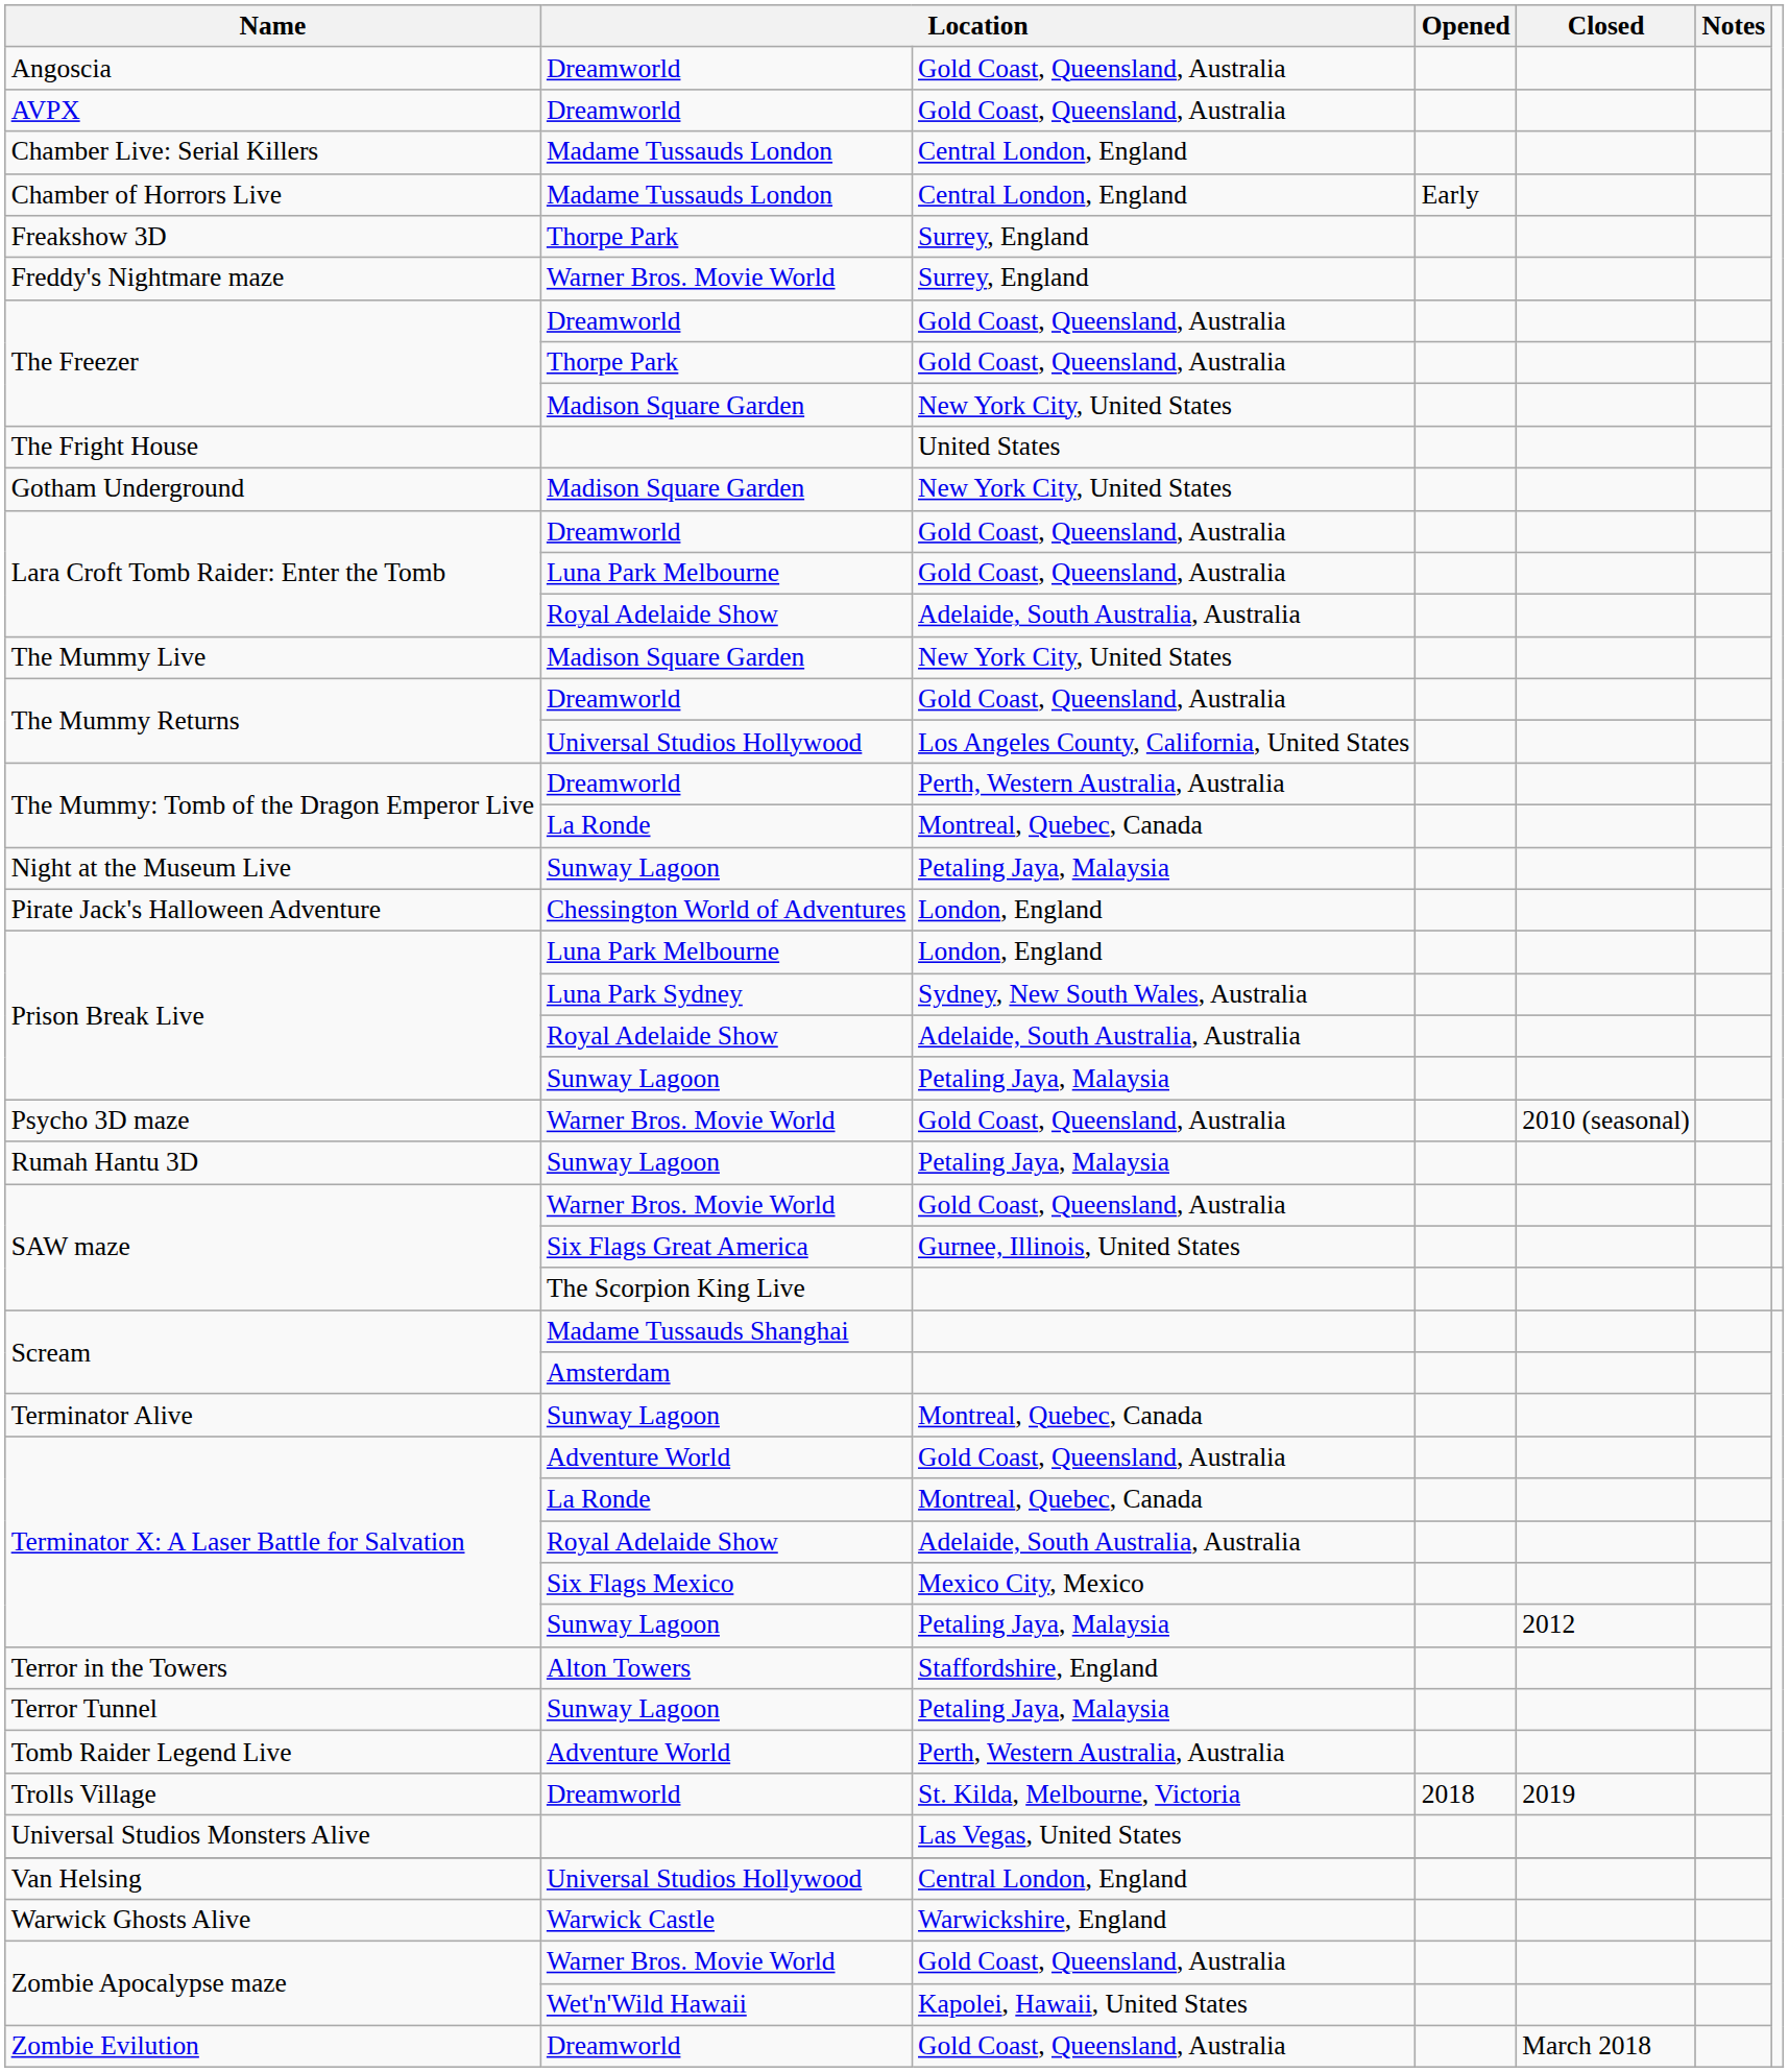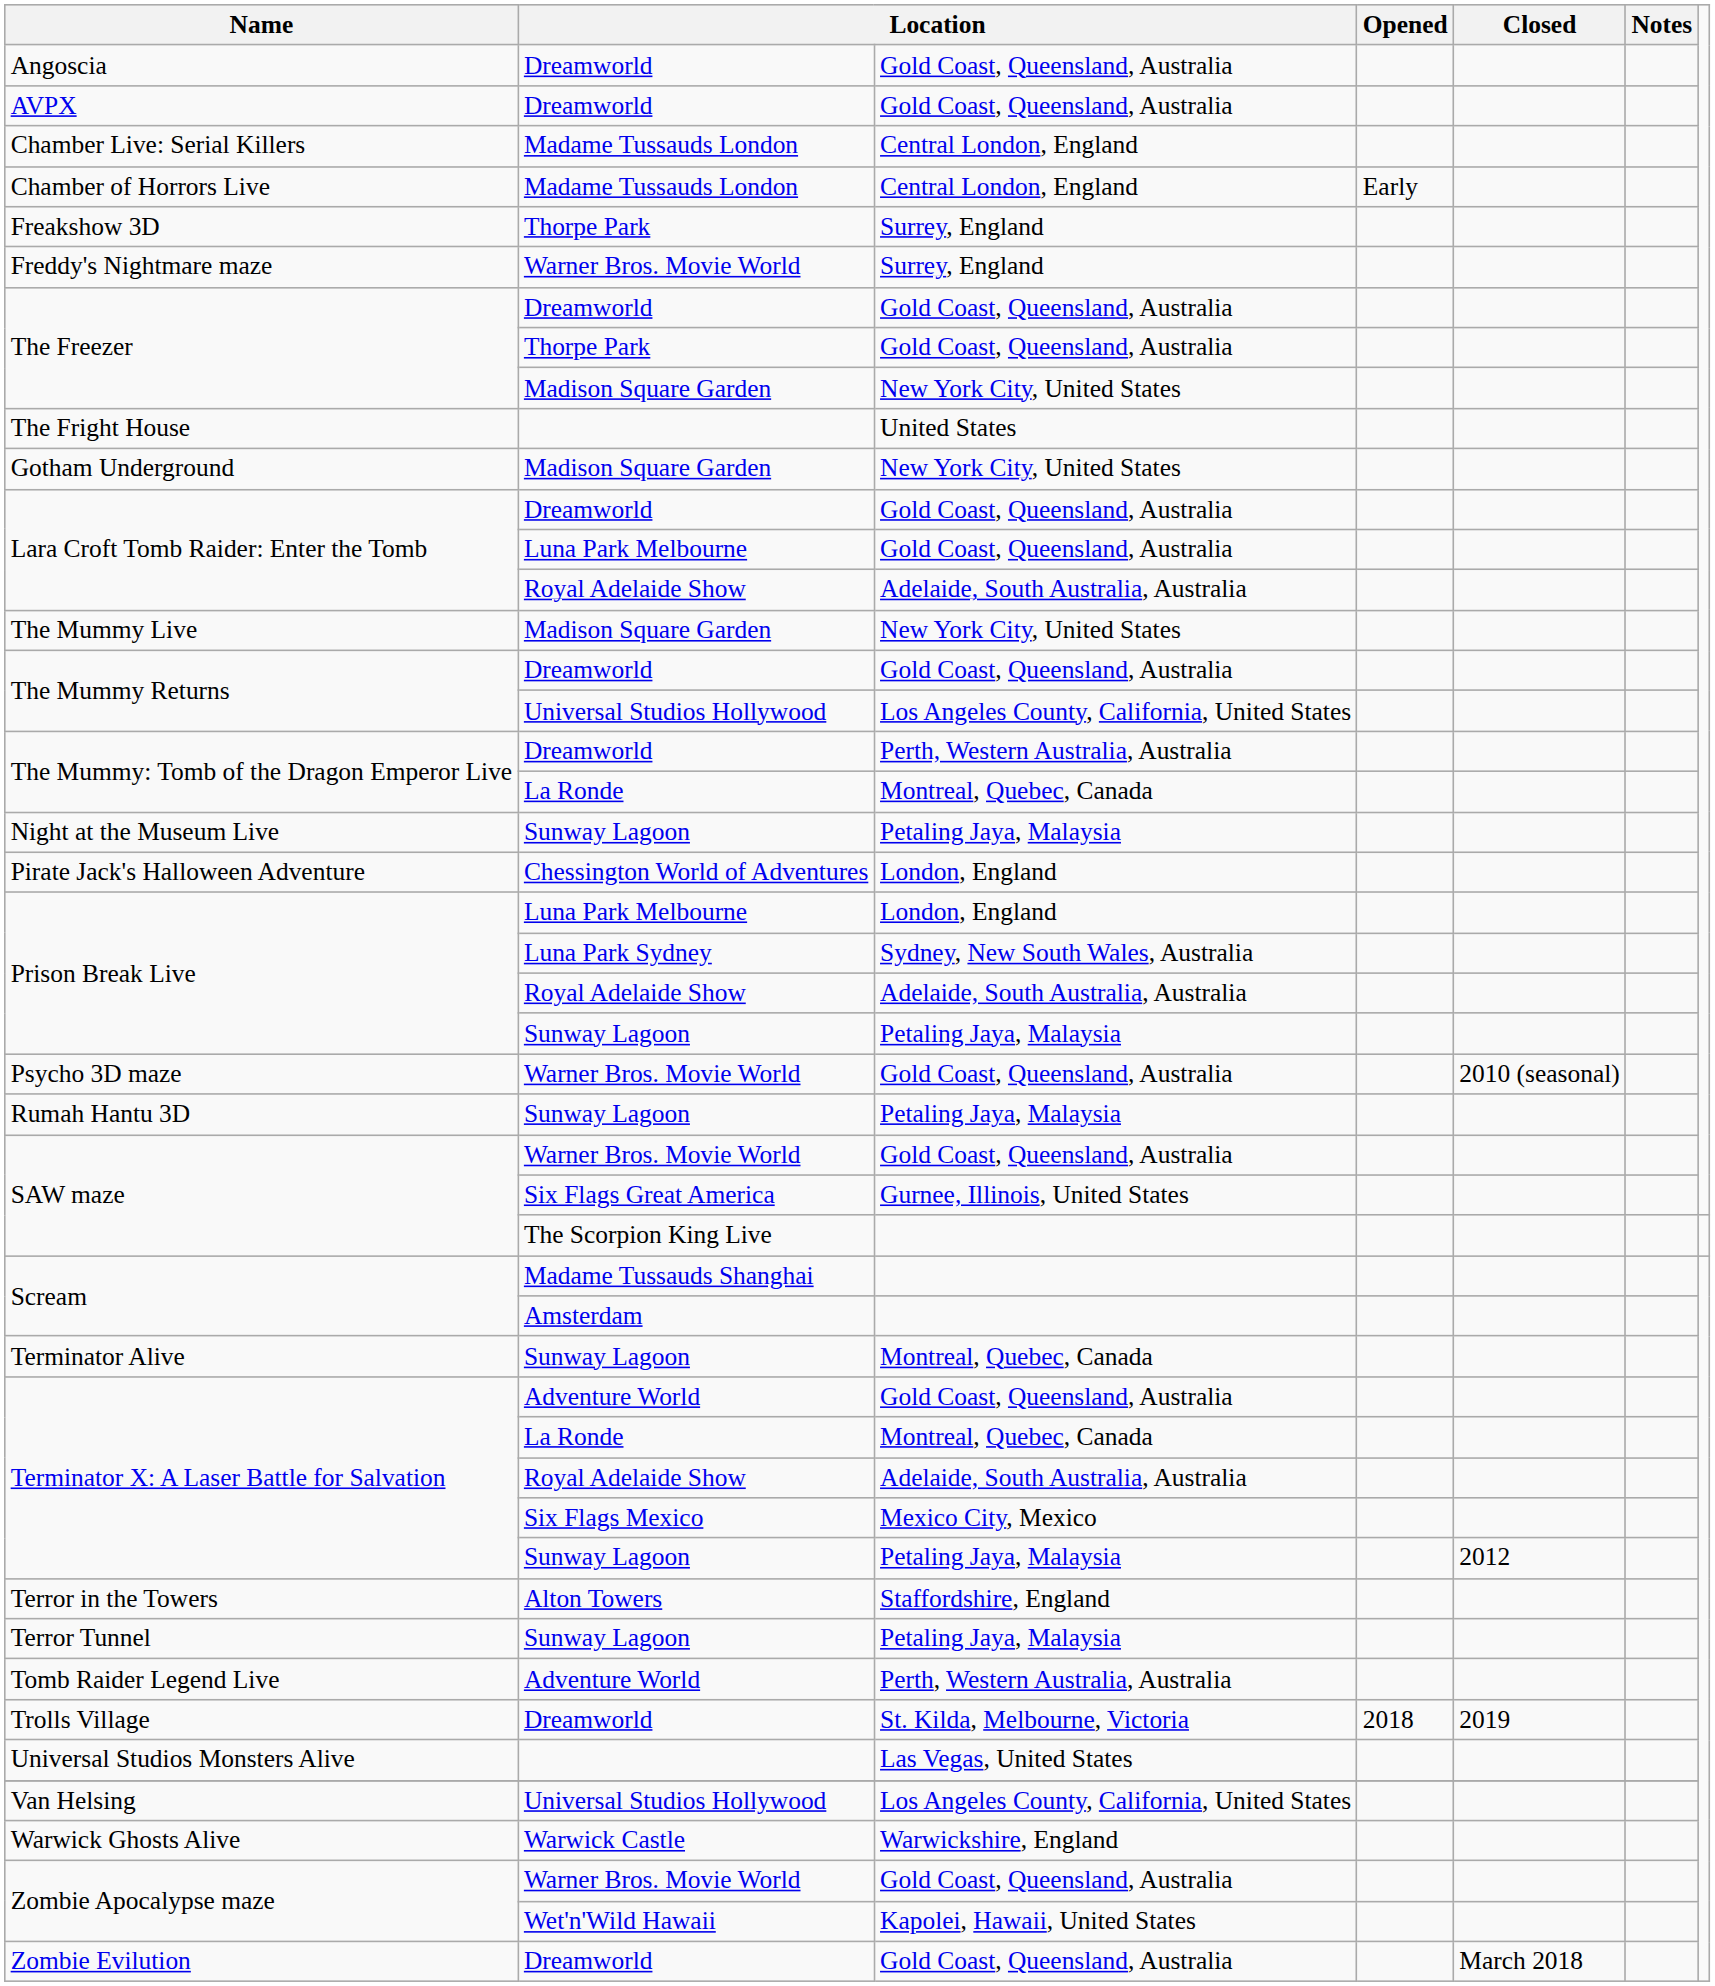Van Helsing | column 3: Central London, England -> Los Angeles County, California, United States
